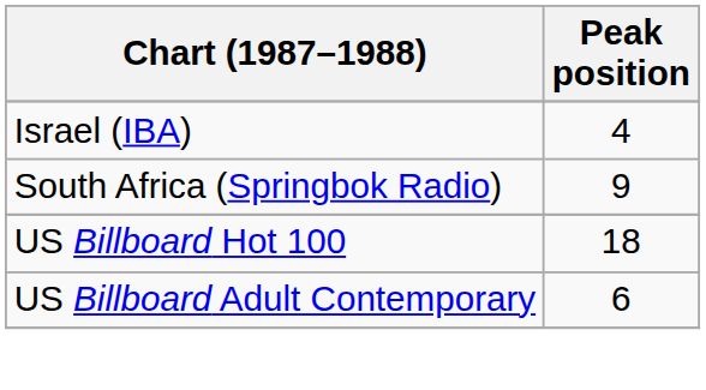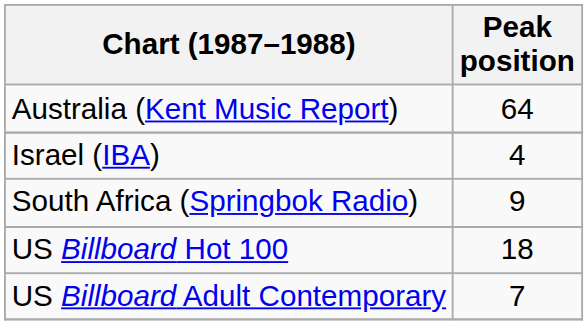+ row: Australia (Kent Music Report) | 64
US Billboard Adult Contemporary | Peak position: 6 -> 7
